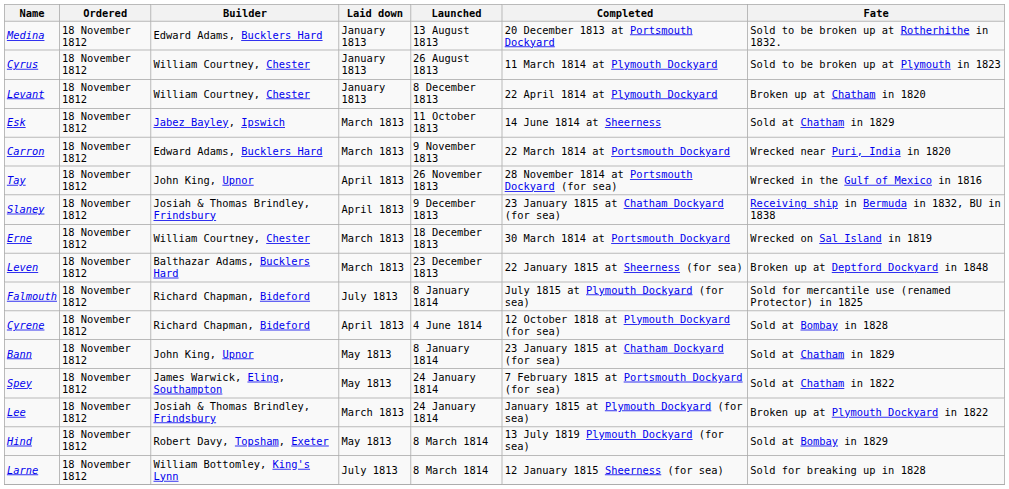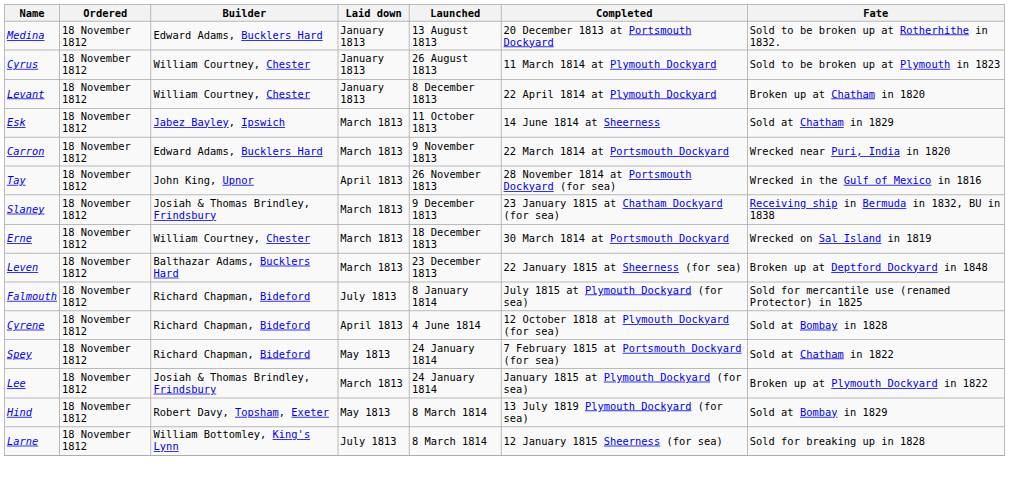Slaney | Laid down: April 1813 -> March 1813
- row: Bann | 18 November 1812 | John King, Upnor | May 1813 | 8 January 1814 | 23 January 1815 at Chatham Dockyard (for sea) | Sold at Chatham in 1829
Spey | Builder: James Warwick, Eling, Southampton -> Richard Chapman, Bideford
